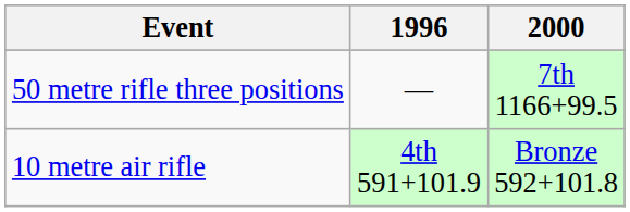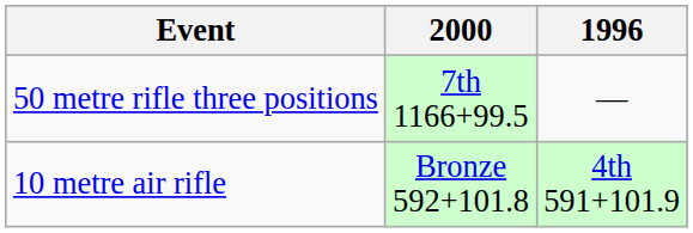columns swapped: 1996 <-> 2000
